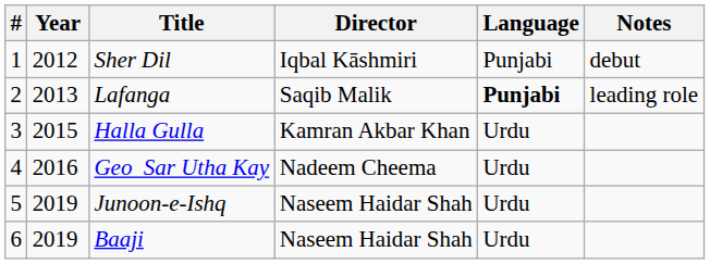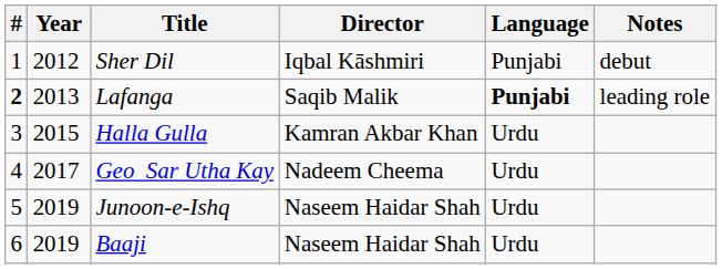Lafanga | #: normal -> bold
Geo Sar Utha Kay | Year: 2016 -> 2017
